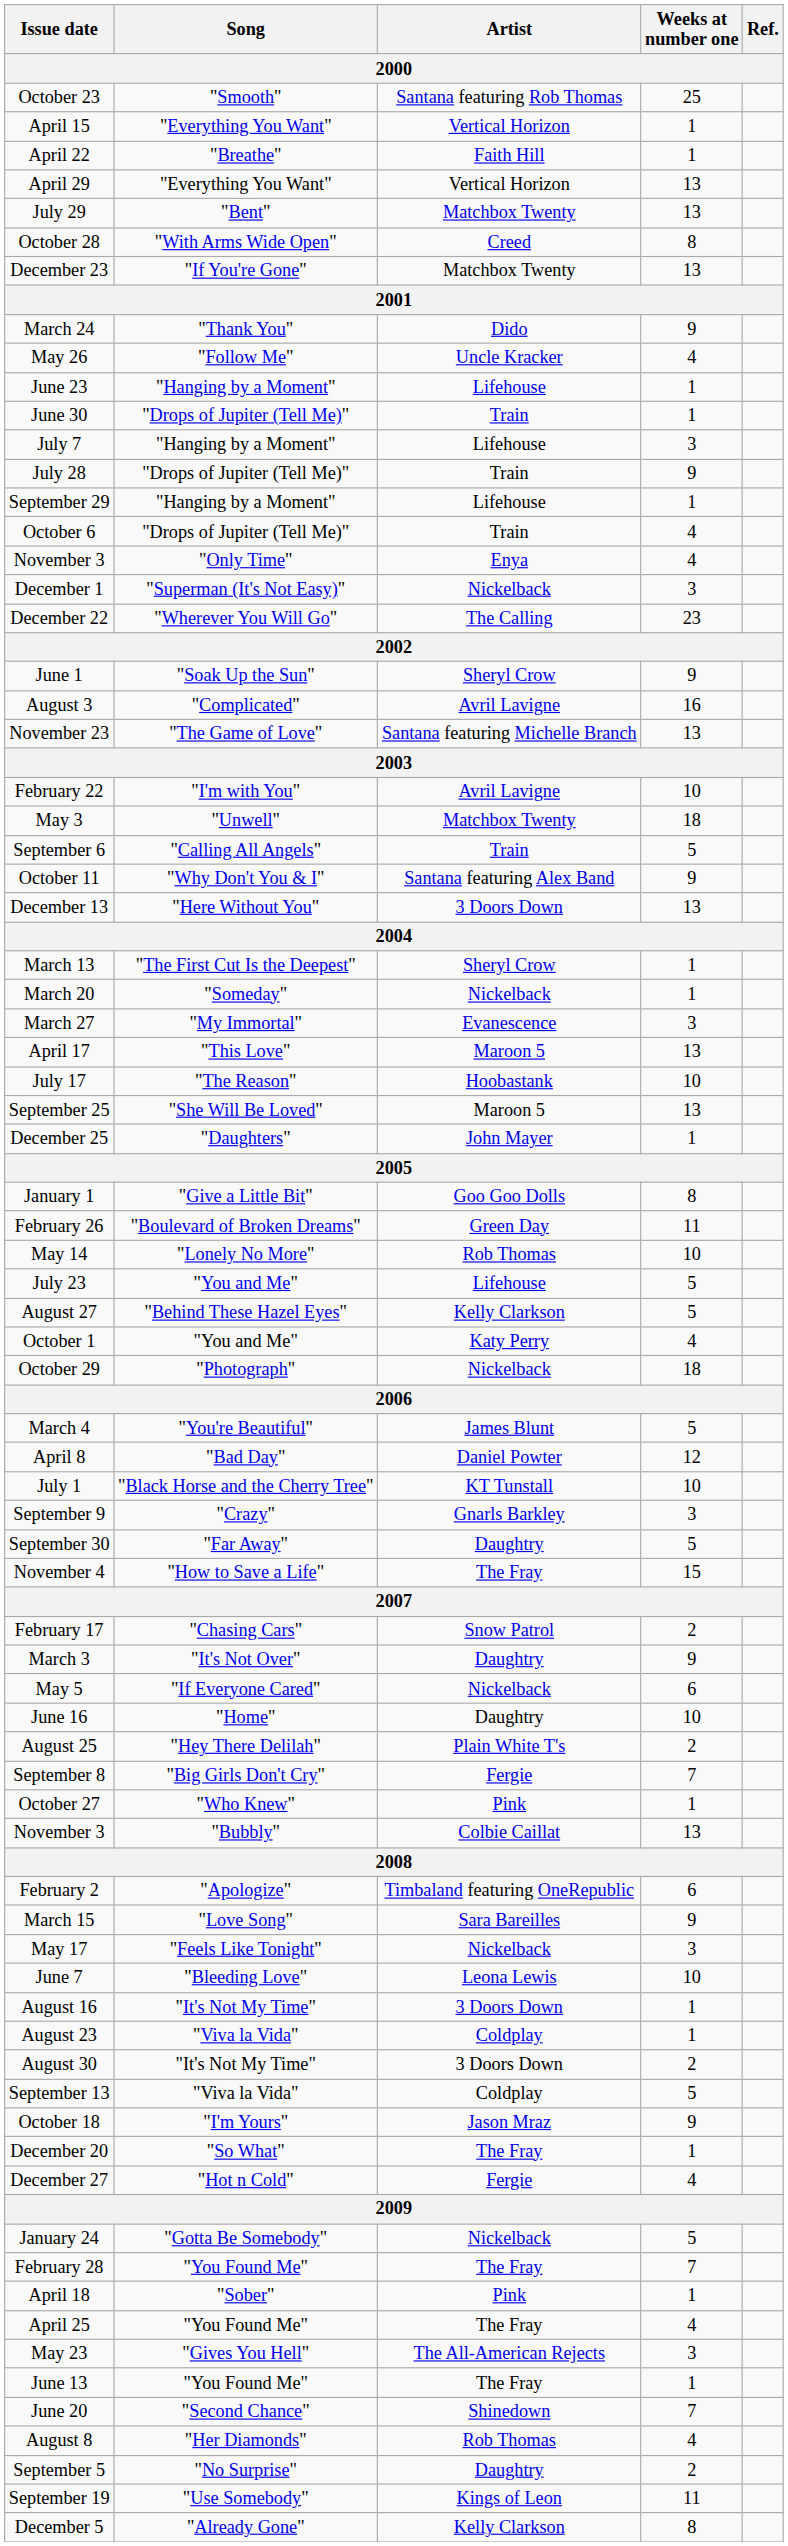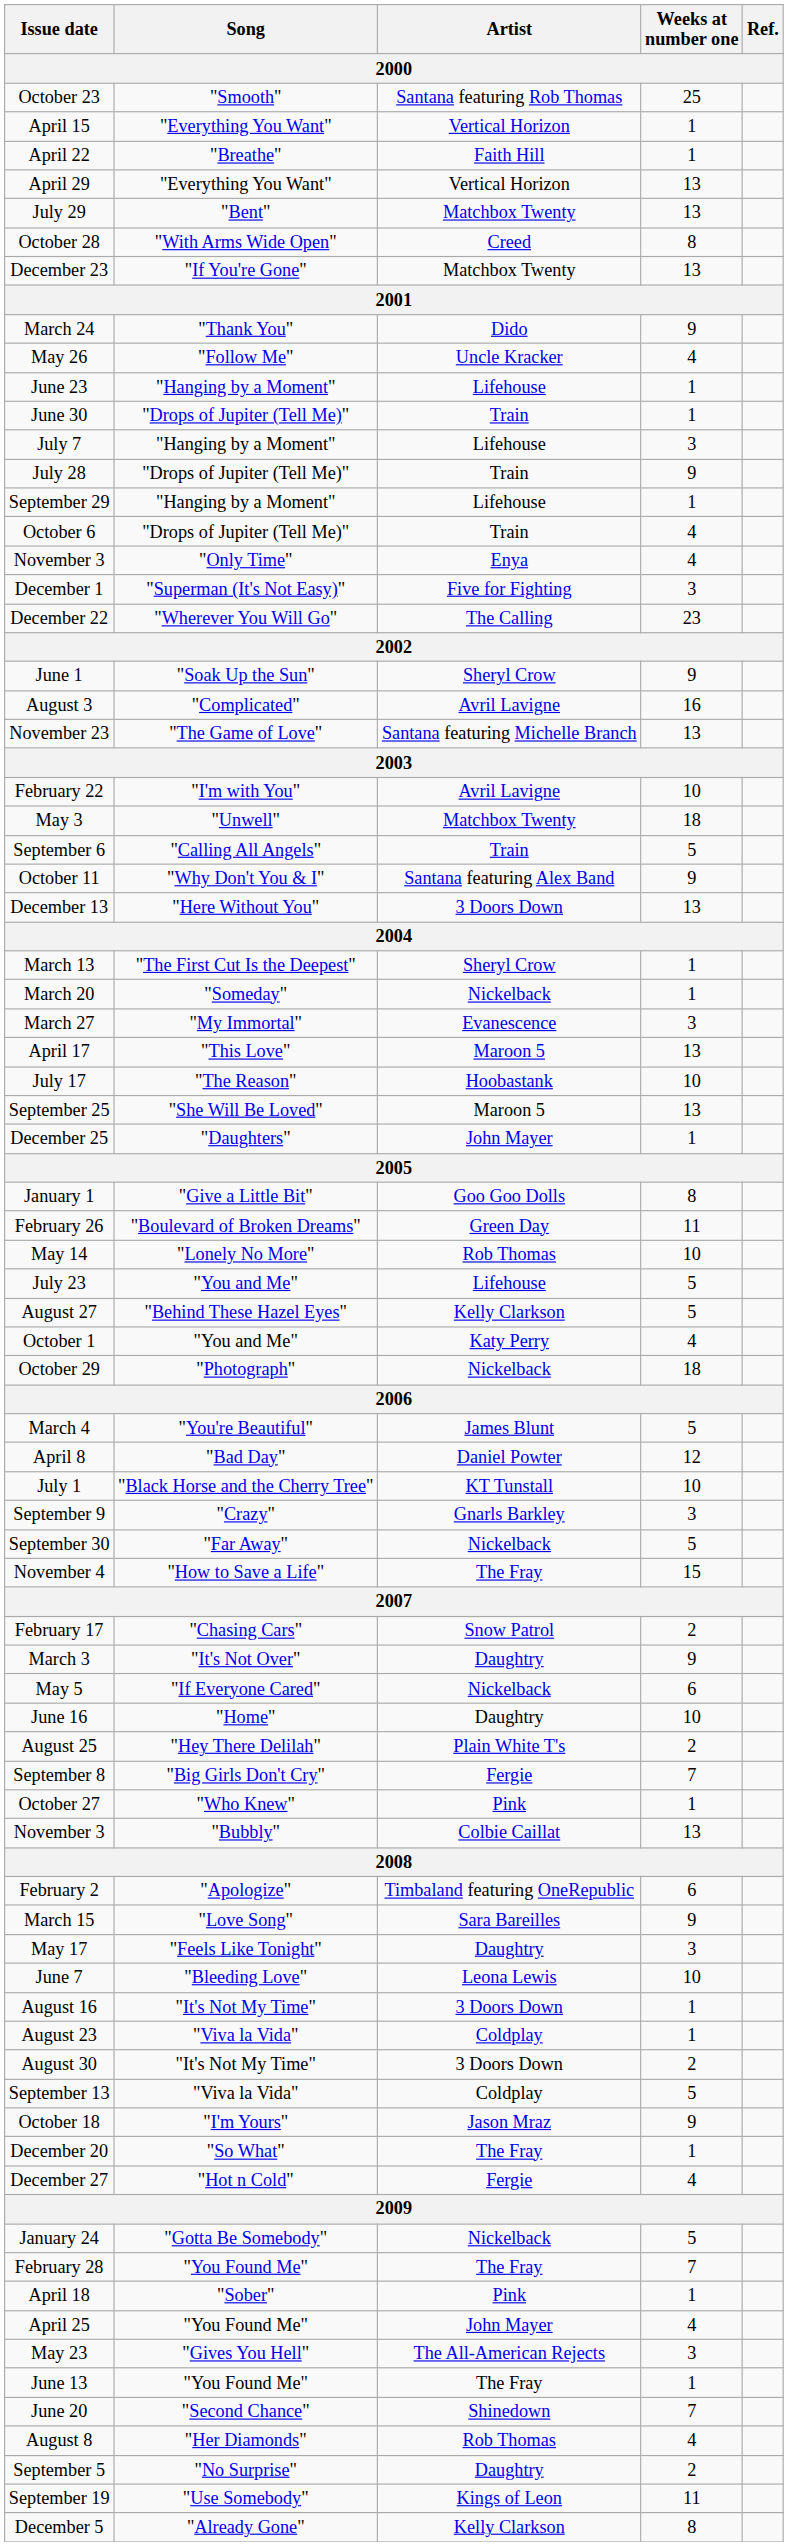December 1 | Artist: Nickelback -> Five for Fighting
September 30 | Artist: Daughtry -> Nickelback
May 17 | Artist: Nickelback -> Daughtry
April 25 | Artist: The Fray -> John Mayer
